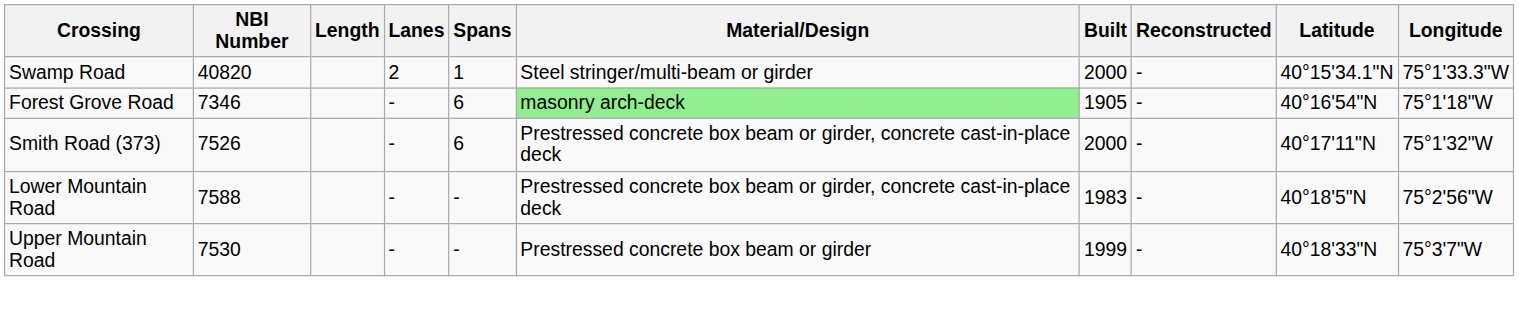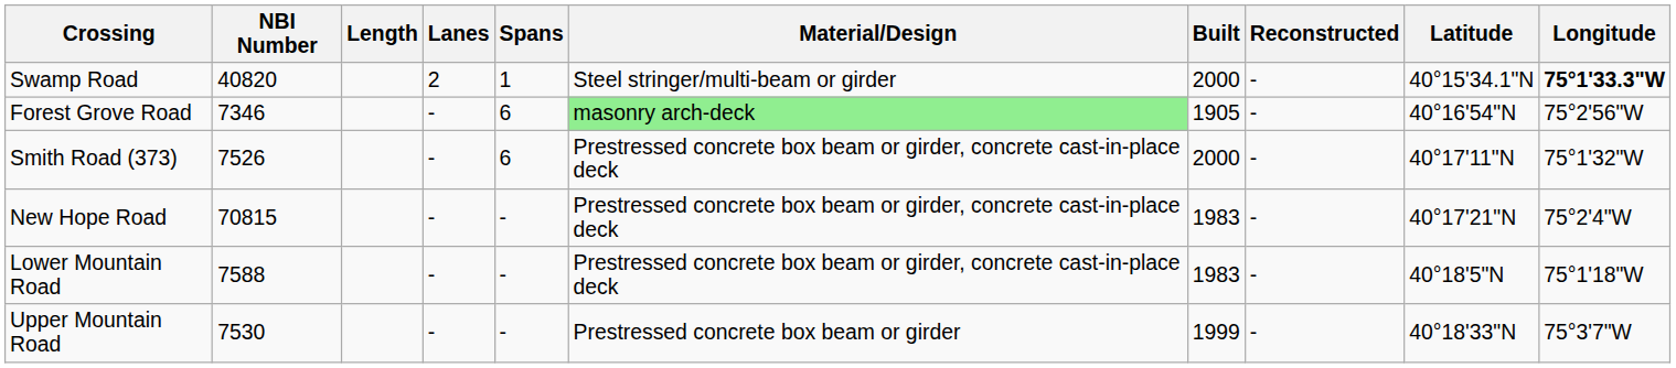Swamp Road | Longitude: normal -> bold
Forest Grove Road | Longitude: 75°1'18"W -> 75°2'56"W
+ row: New Hope Road | 70815 | - | - | Prestressed concrete box beam or girder, concrete cast-in-place deck | 1983 | - | 40°17'21"N | 75°2'4"W
Lower Mountain Road | Longitude: 75°2'56"W -> 75°1'18"W
